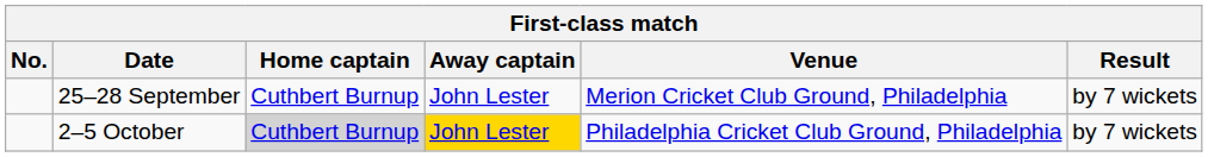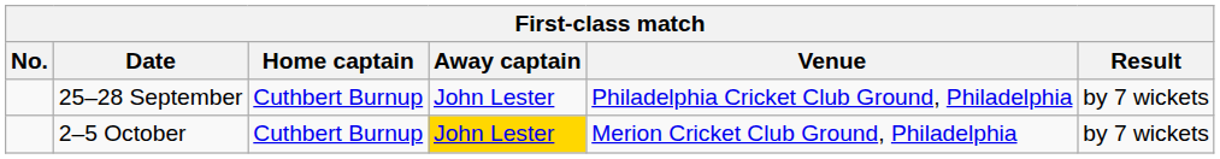25–28 September | Venue: Merion Cricket Club Ground, Philadelphia -> Philadelphia Cricket Club Ground, Philadelphia
2–5 October | Home captain: lightgrey background -> no background
2–5 October | Venue: Philadelphia Cricket Club Ground, Philadelphia -> Merion Cricket Club Ground, Philadelphia
